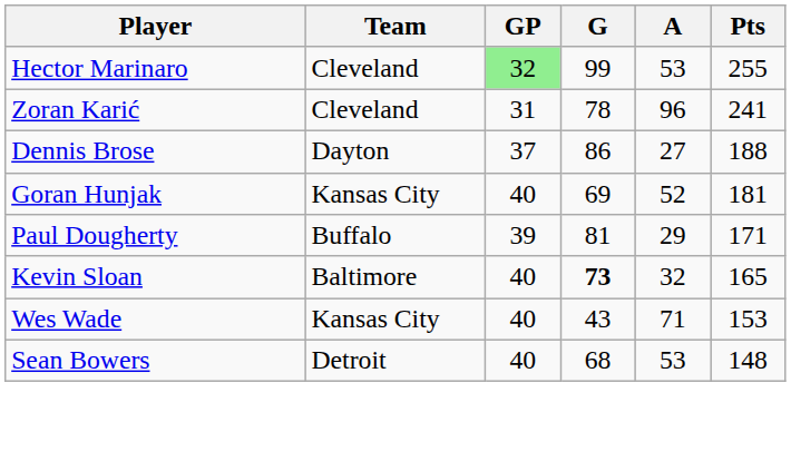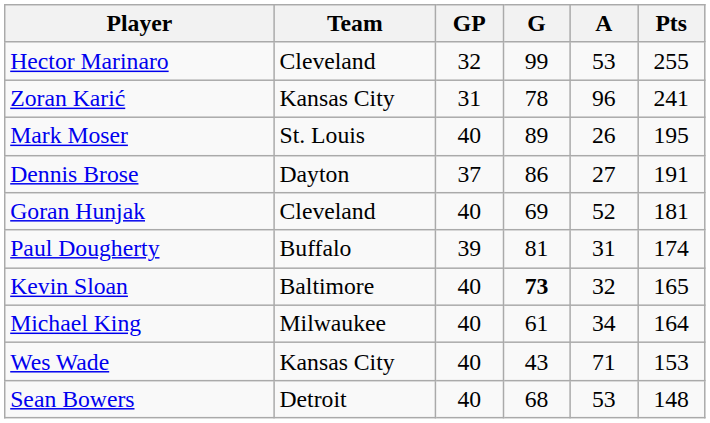Hector Marinaro | GP: lightgreen background -> no background
Zoran Karić | Team: Cleveland -> Kansas City
+ row: Mark Moser | St. Louis | 40 | 89 | 26 | 195
Dennis Brose | Pts: 188 -> 191
Goran Hunjak | Team: Kansas City -> Cleveland
Paul Dougherty | A: 29 -> 31
Paul Dougherty | Pts: 171 -> 174
+ row: Michael King | Milwaukee | 40 | 61 | 34 | 164
